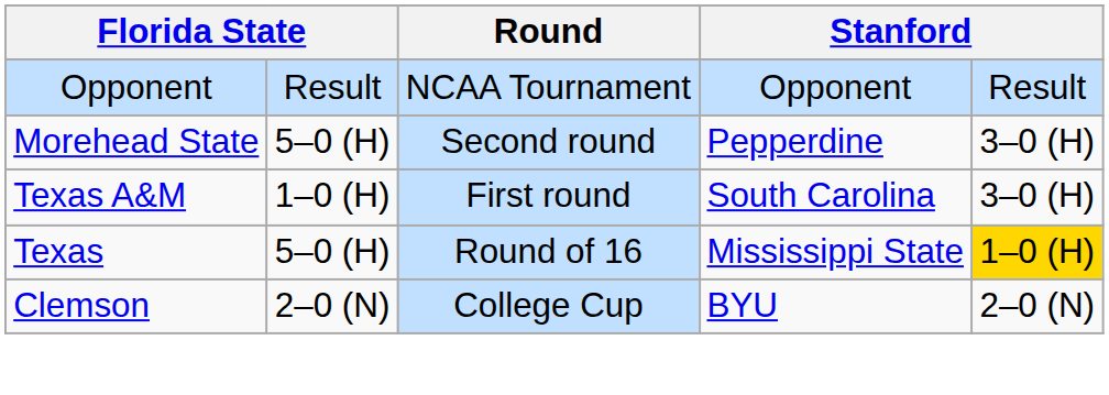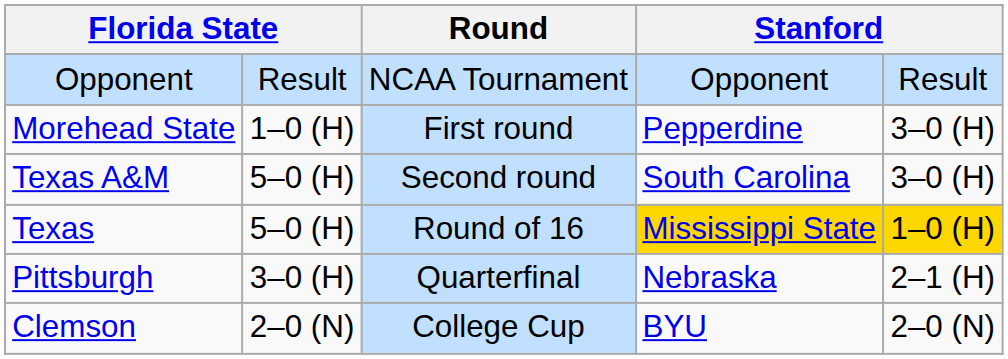Morehead State | column 2: 5–0 (H) -> 1–0 (H)
Morehead State | Round: Second round -> First round
Texas A&M | column 2: 1–0 (H) -> 5–0 (H)
Texas A&M | Round: First round -> Second round
Texas | column 4: no background -> gold background
+ row: Pittsburgh | 3–0 (H) | Quarterfinal | Nebraska | 2–1 (H)
